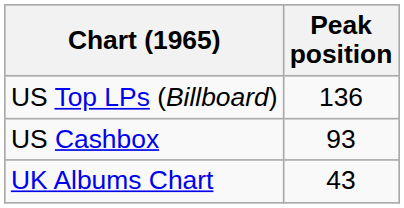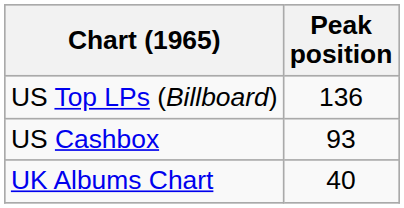UK Albums Chart | Peak position: 43 -> 40
